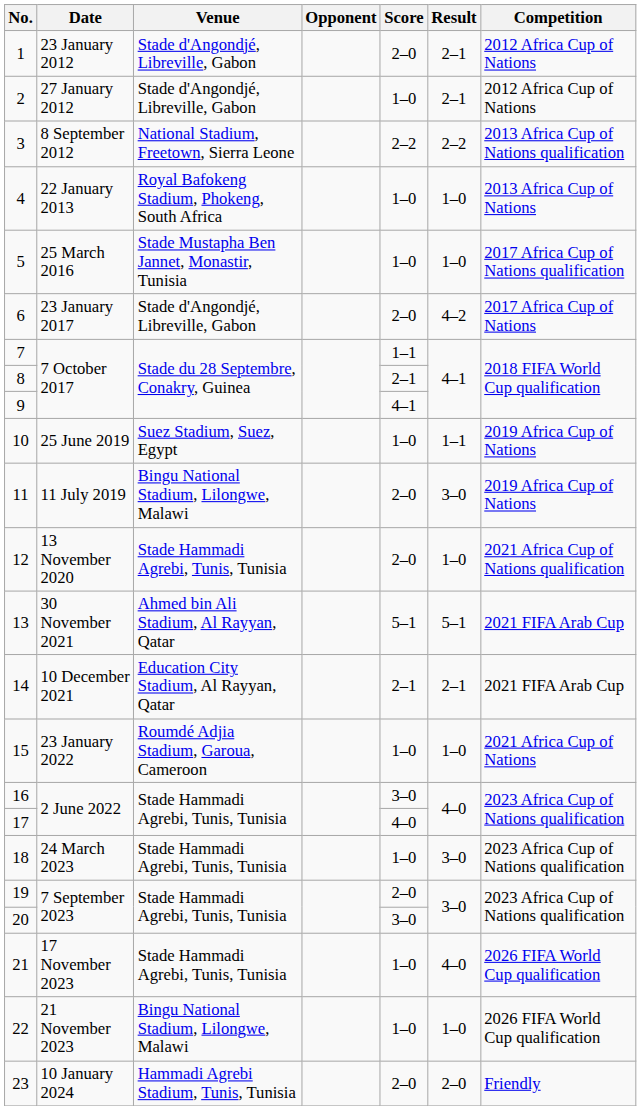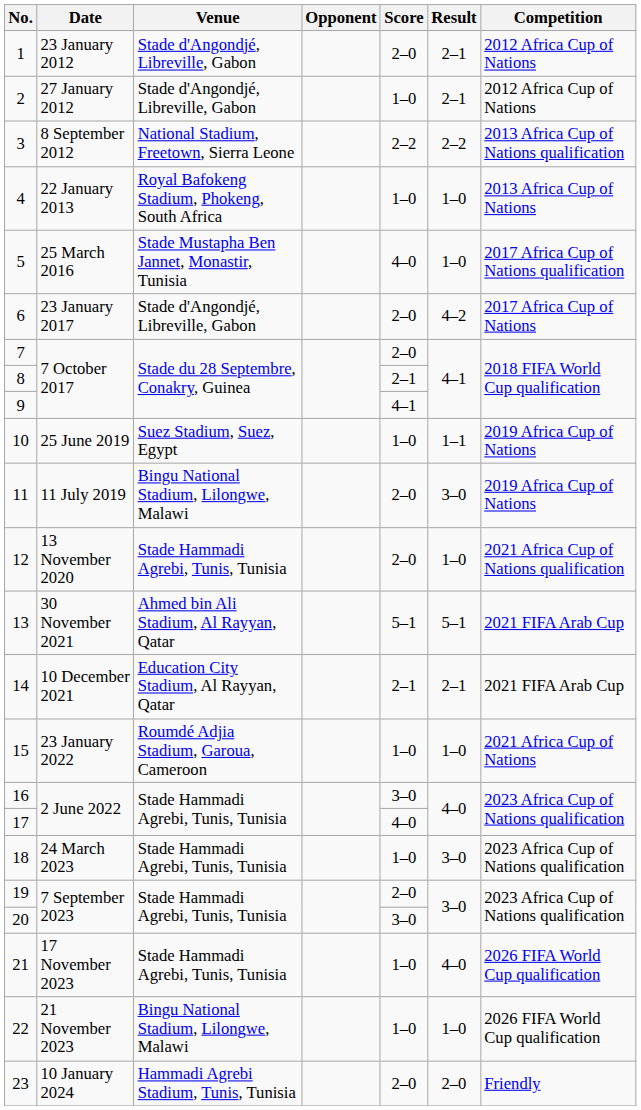5 | Score: 1–0 -> 4–0
7 | Score: 1–1 -> 2–0
